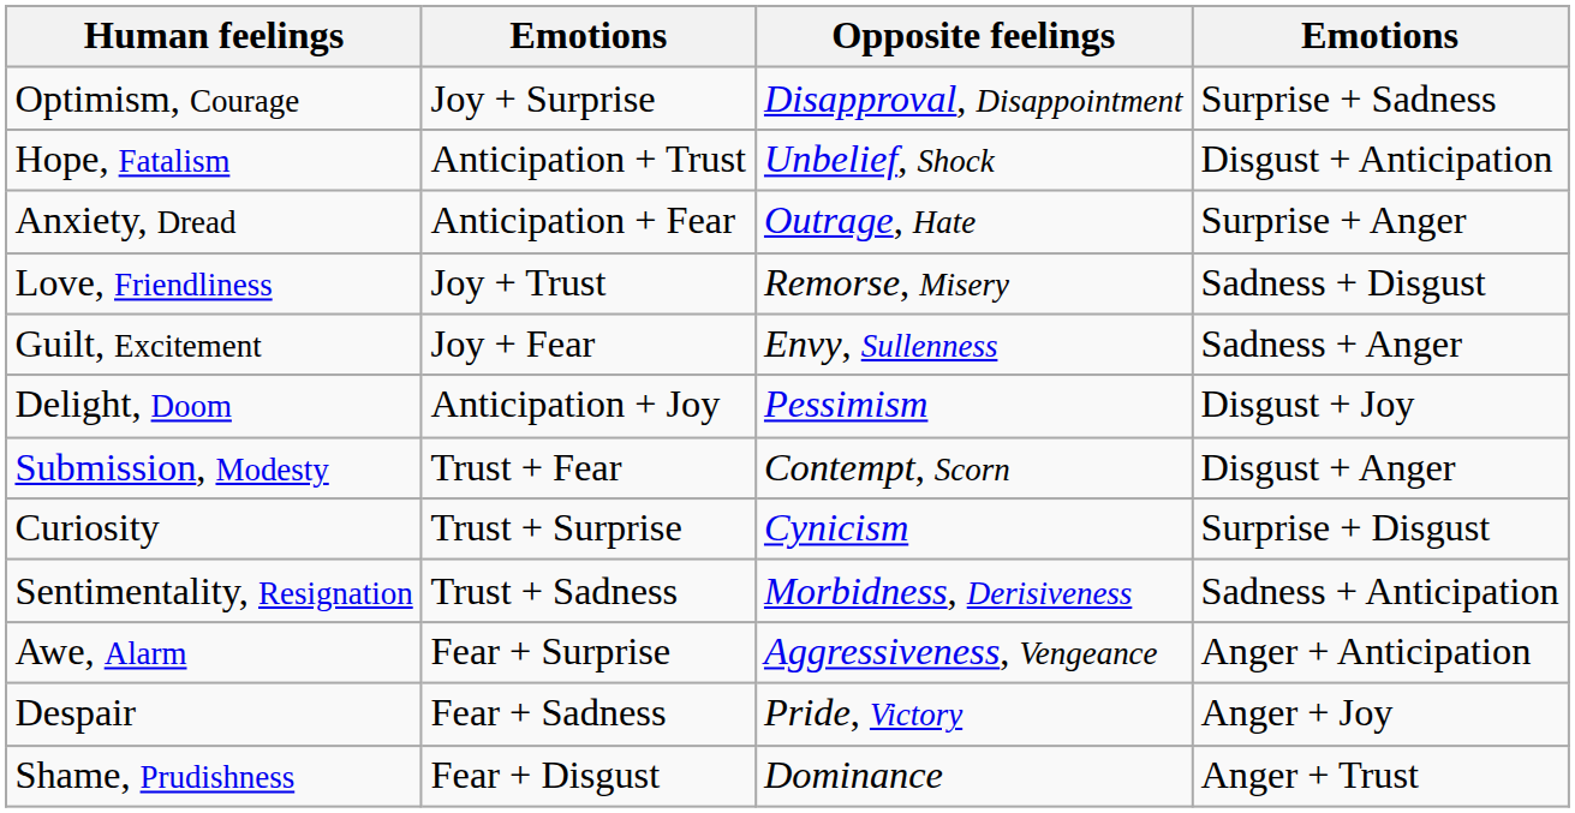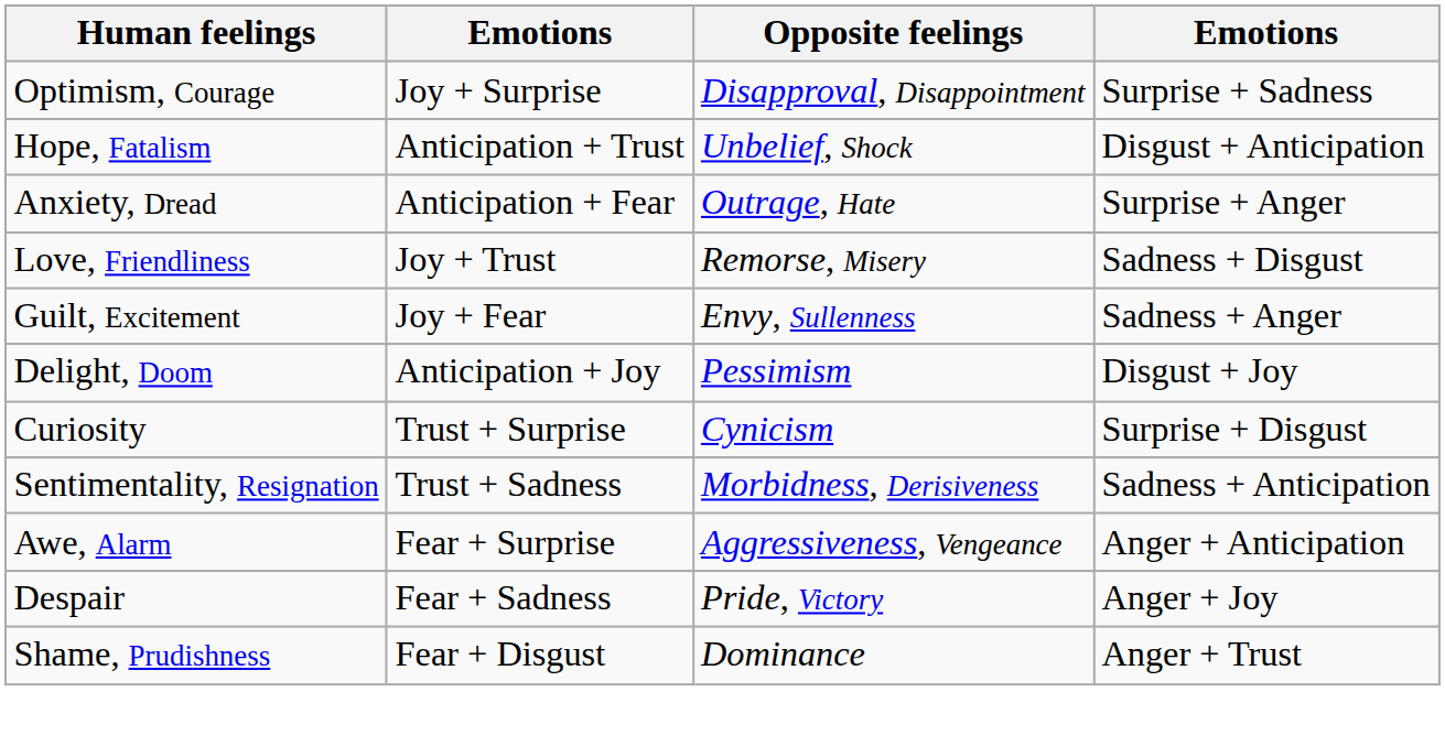- row: Submission, Modesty | Trust + Fear | Contempt, Scorn | Disgust + Anger
